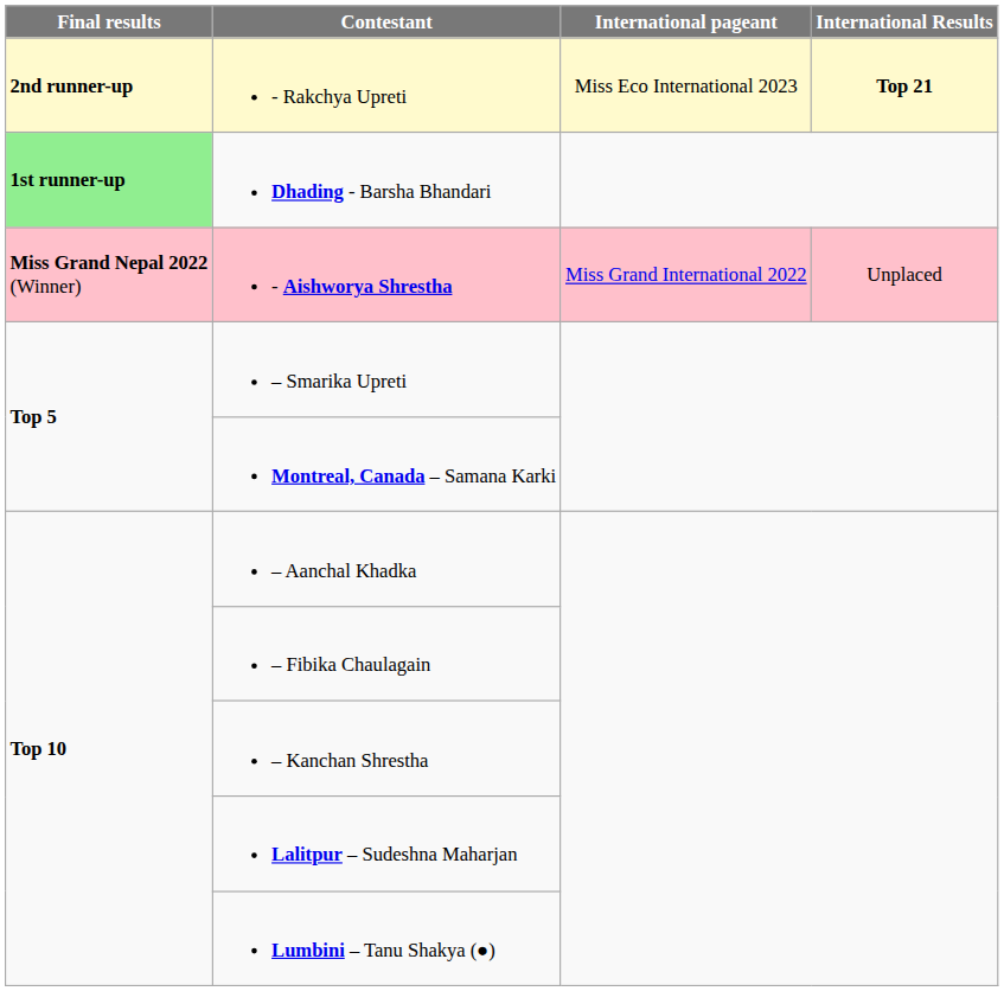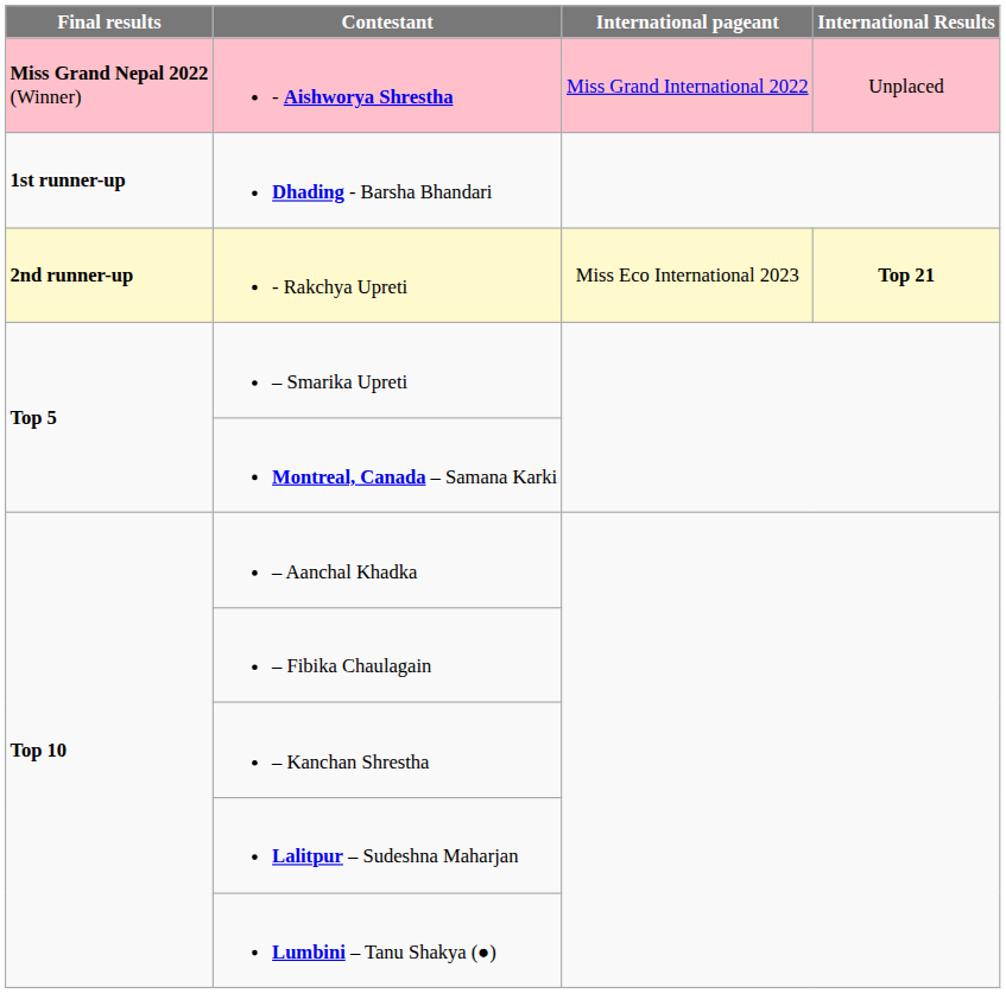rows swapped: - Aishworya Shrestha <-> - Rakchya Upreti
Dhading - Barsha Bhandari | Final results: lightgreen background -> no background
